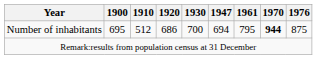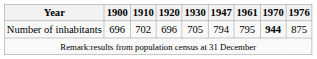Number of inhabitants | 1900: 695 -> 696
Number of inhabitants | 1910: 512 -> 702
Number of inhabitants | 1920: 686 -> 696
Number of inhabitants | 1930: 700 -> 705
Number of inhabitants | 1947: 694 -> 794
